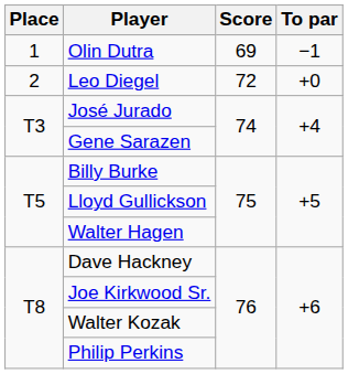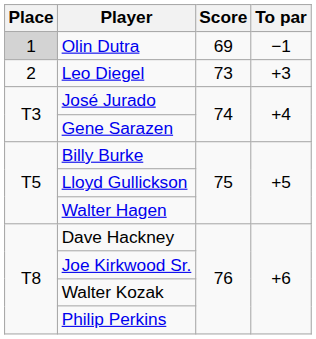Olin Dutra | Place: no background -> lightgrey background
Leo Diegel | Score: 72 -> 73
Leo Diegel | To par: +0 -> +3
